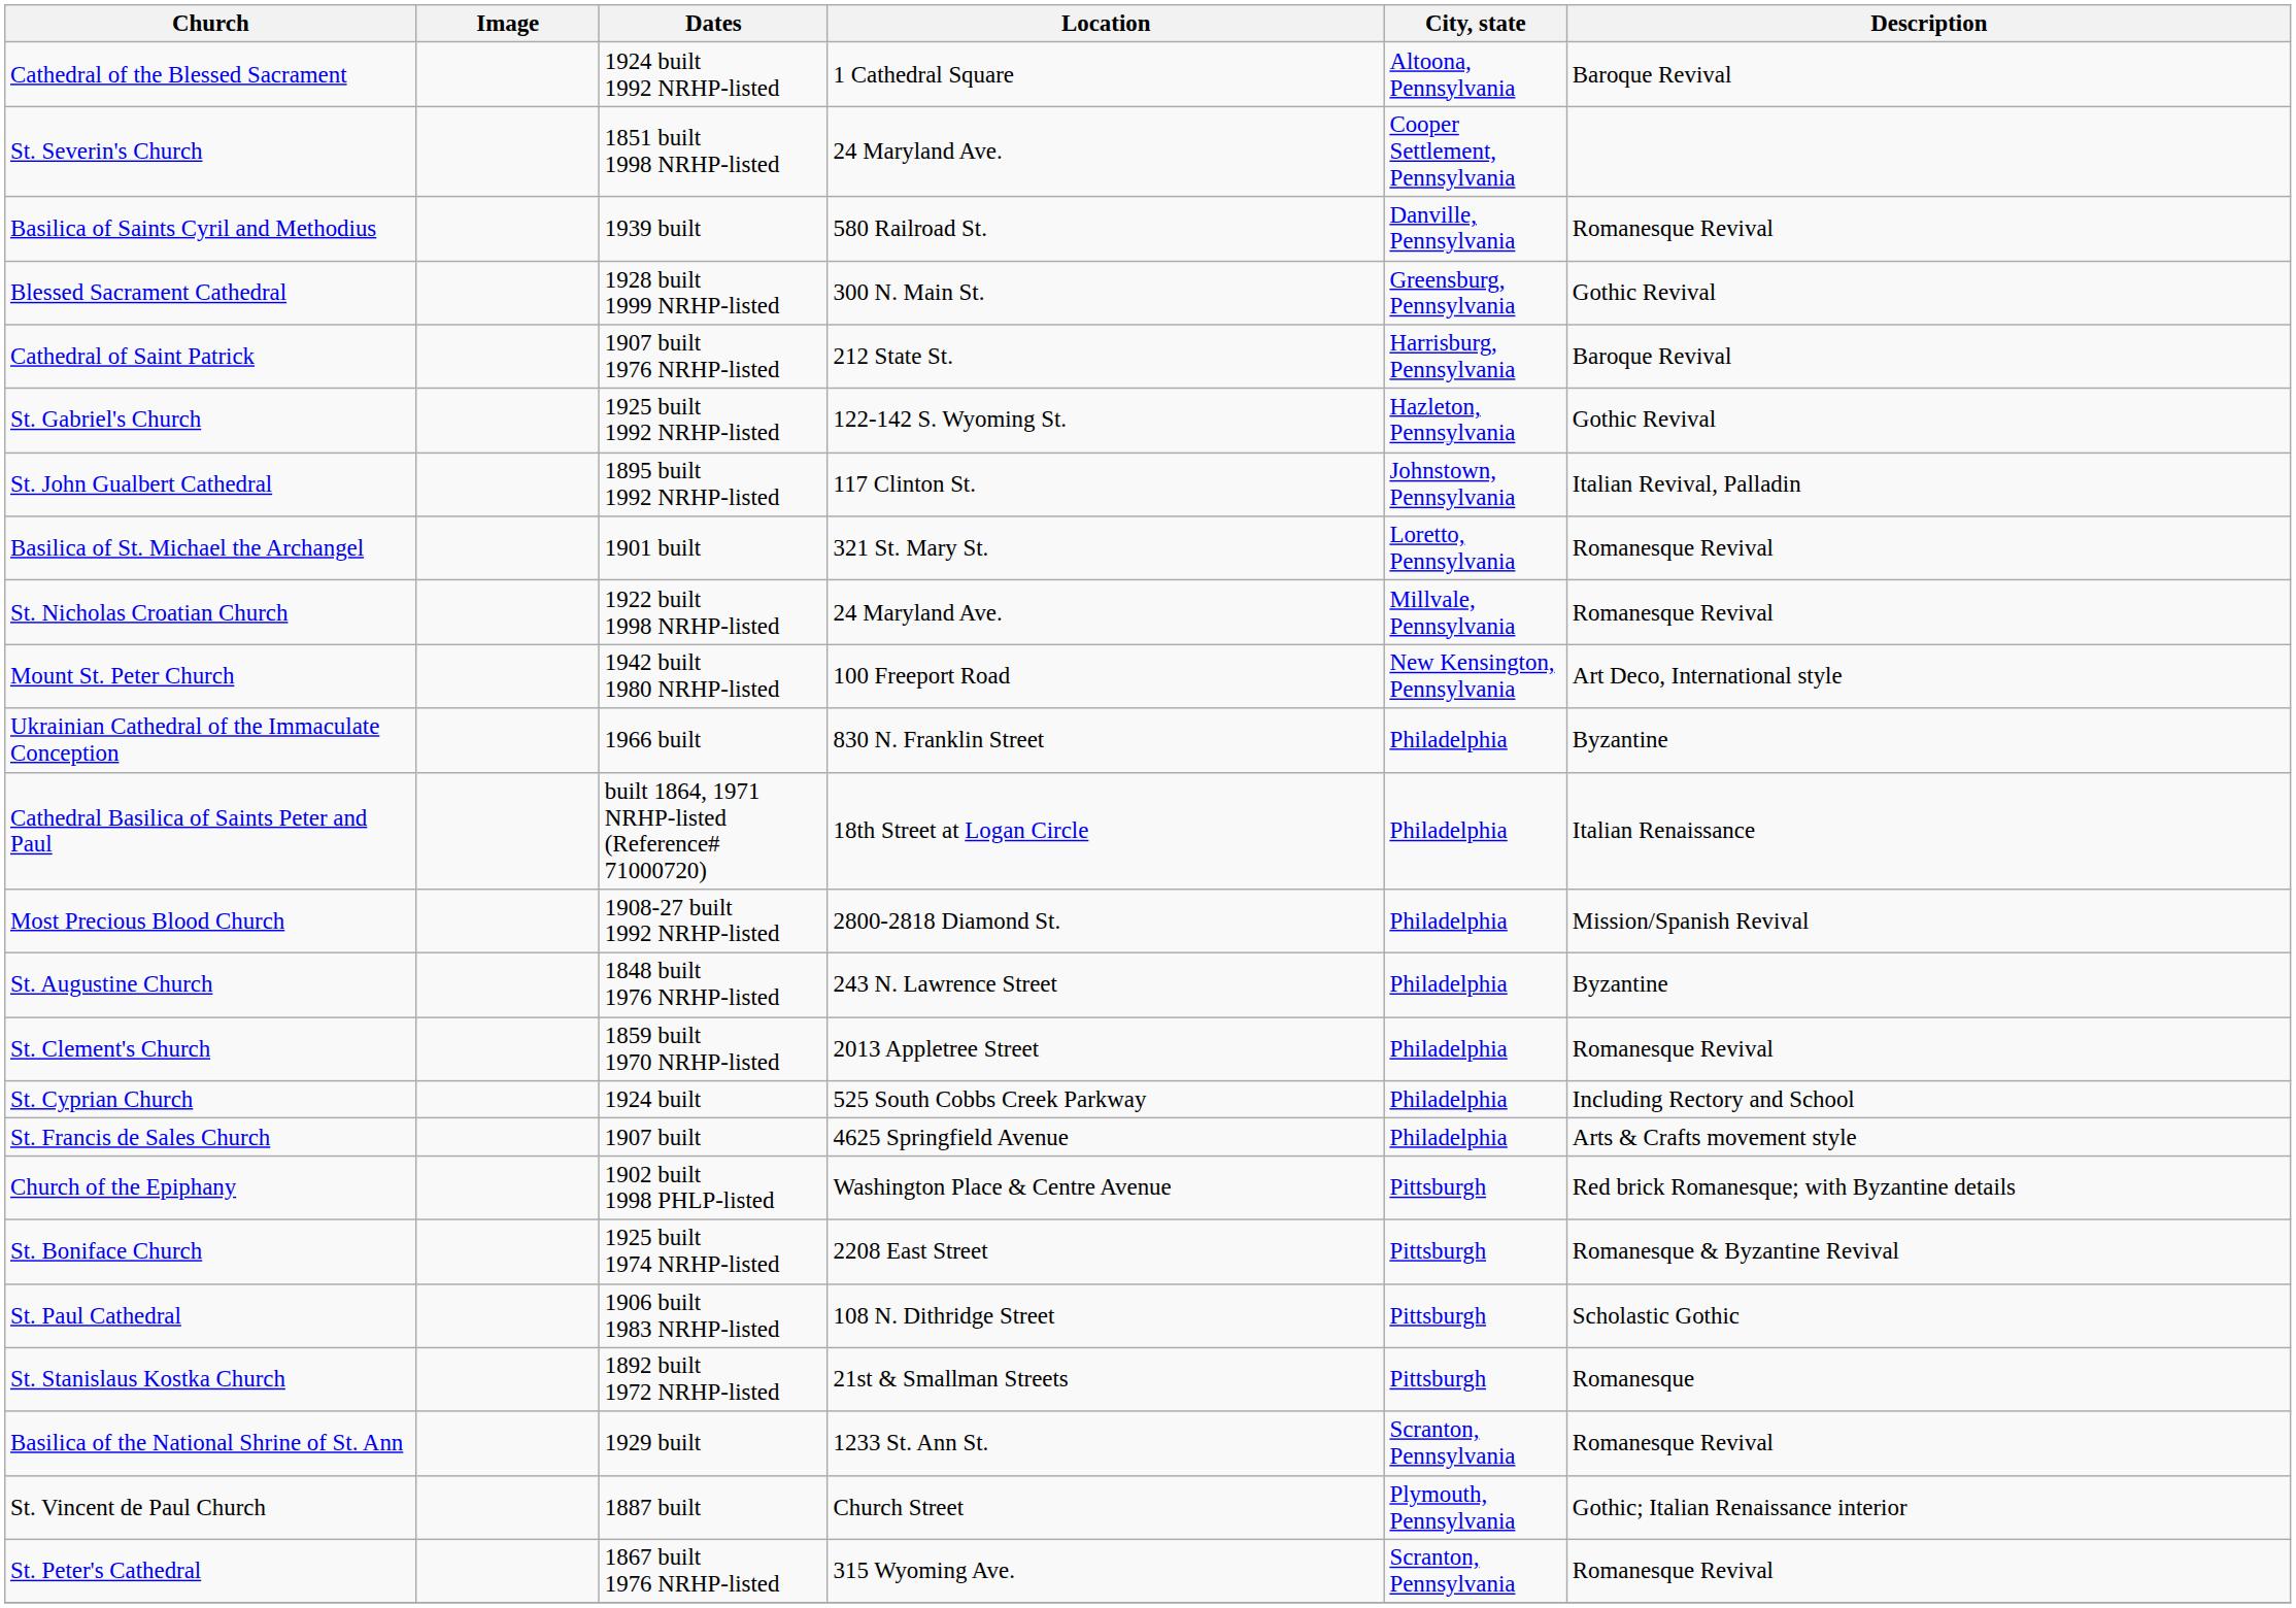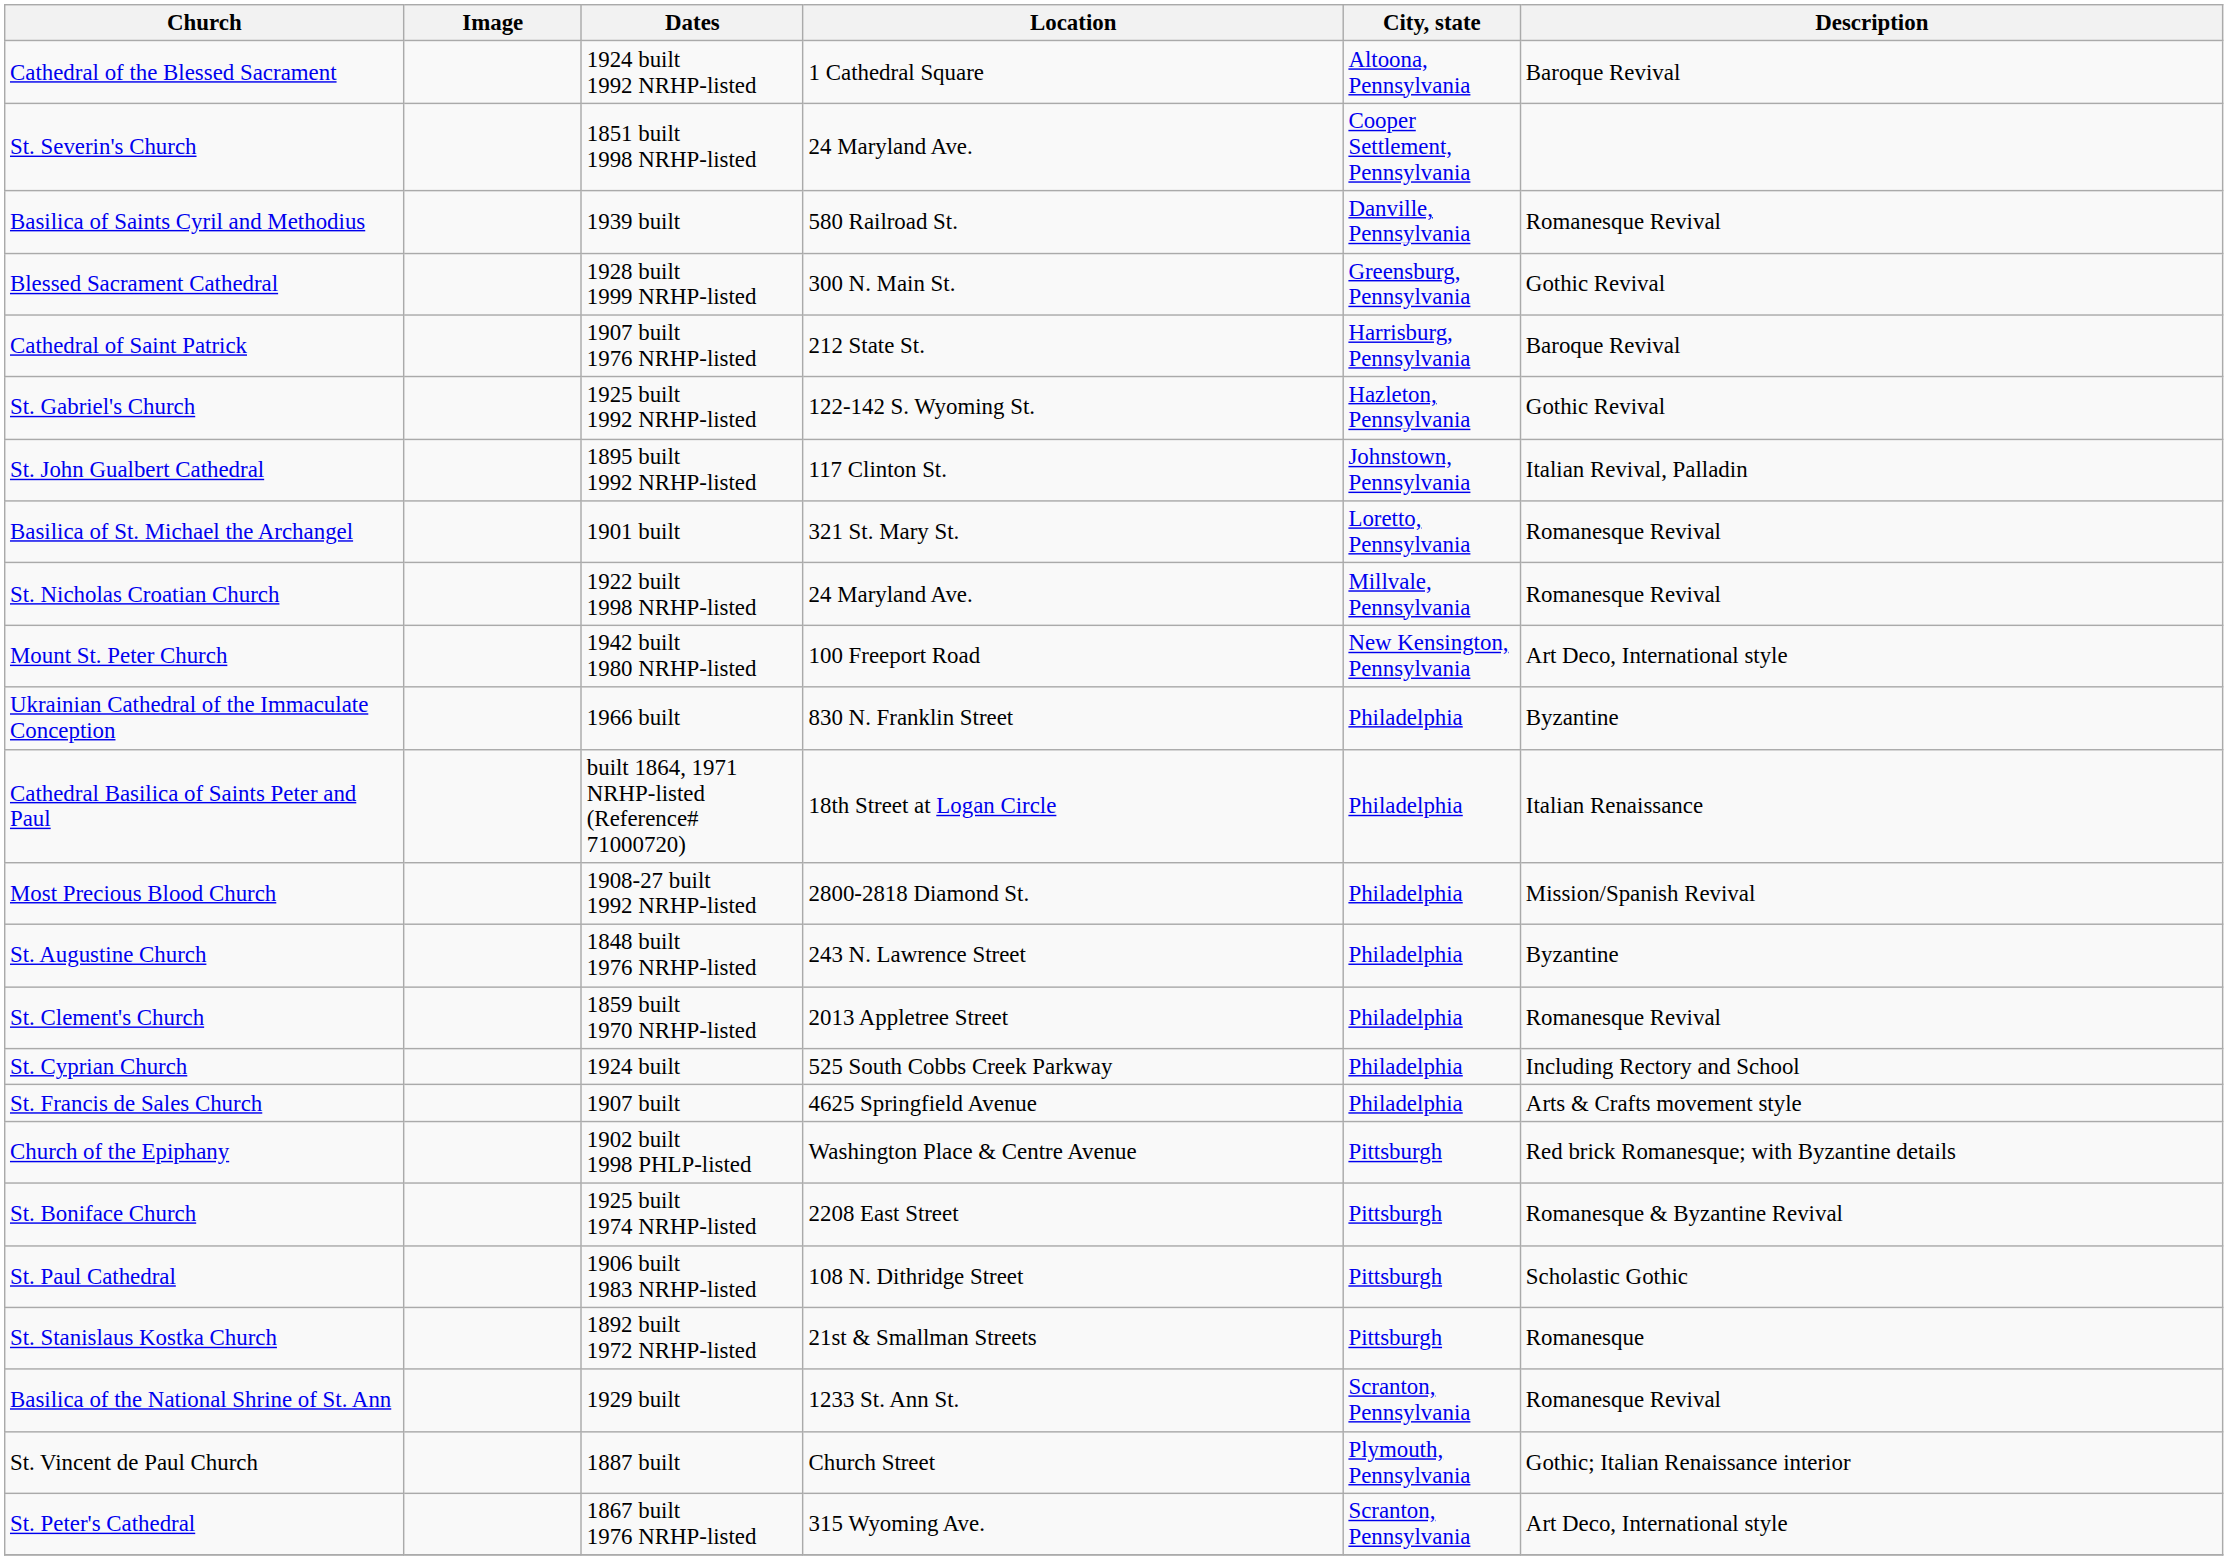St. Peter's Cathedral | Description: Romanesque Revival -> Art Deco, International style
